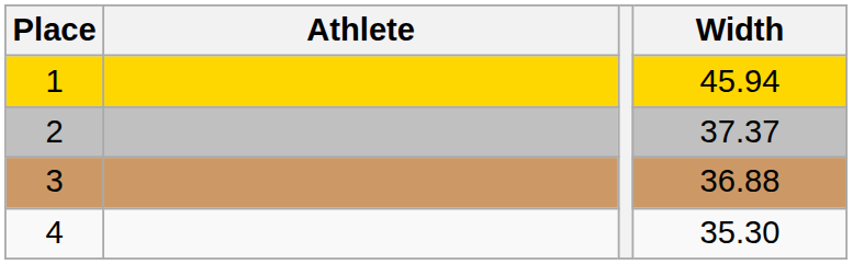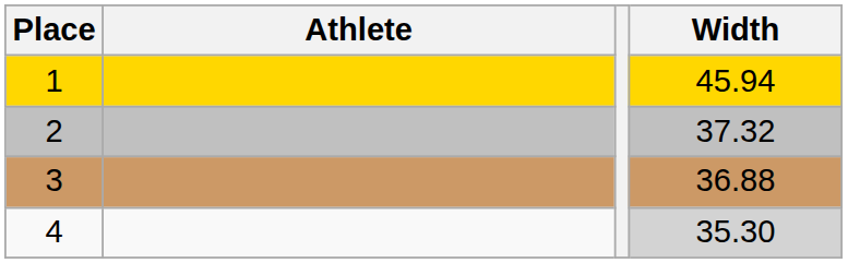2 | Width: 37.37 -> 37.32
4 | Width: no background -> lightgrey background
